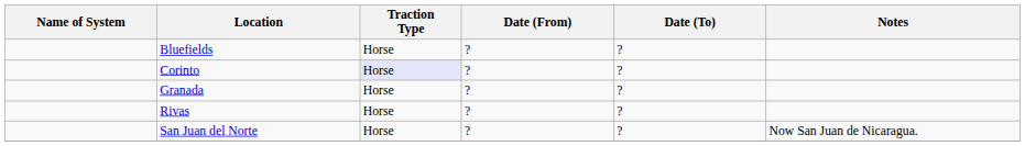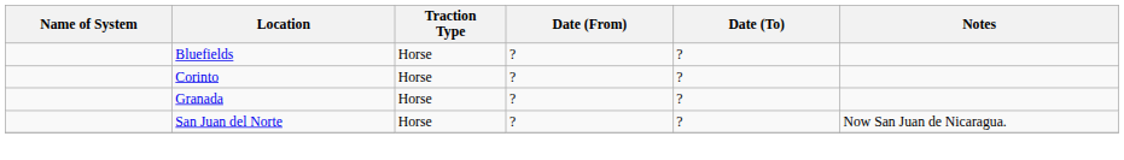Corinto | Traction Type: lavender background -> no background
- row: Rivas | Horse | ? | ?
